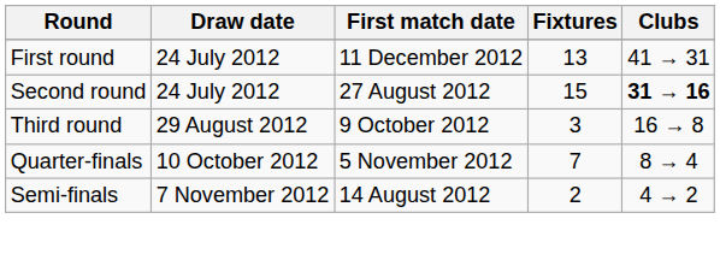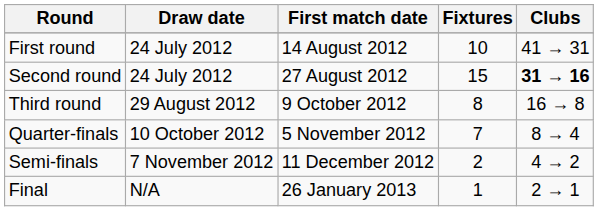First round | First match date: 11 December 2012 -> 14 August 2012
First round | Fixtures: 13 -> 10
Third round | Fixtures: 3 -> 8
Semi-finals | First match date: 14 August 2012 -> 11 December 2012
+ row: Final | N/A | 26 January 2013 | 1 | 2 → 1
